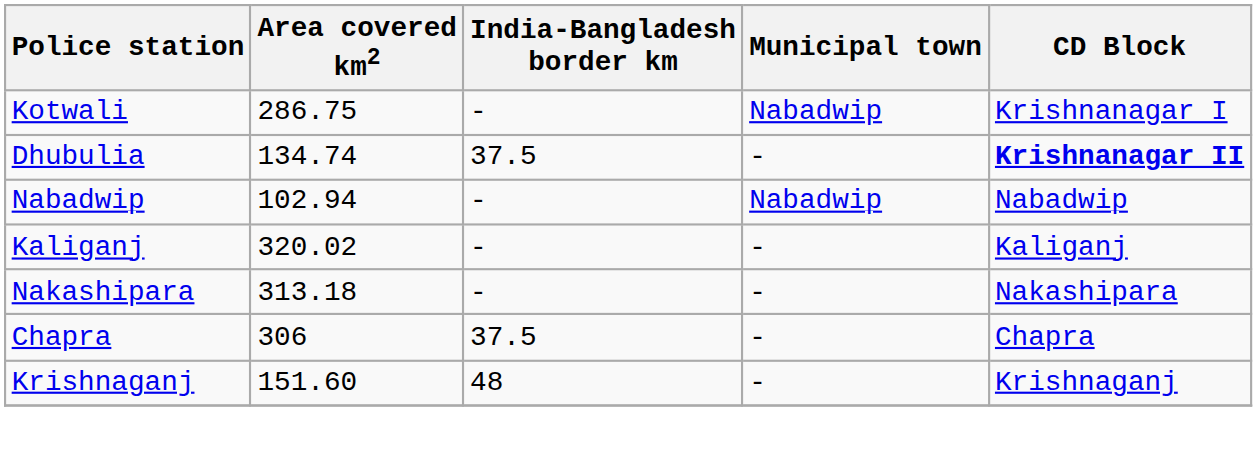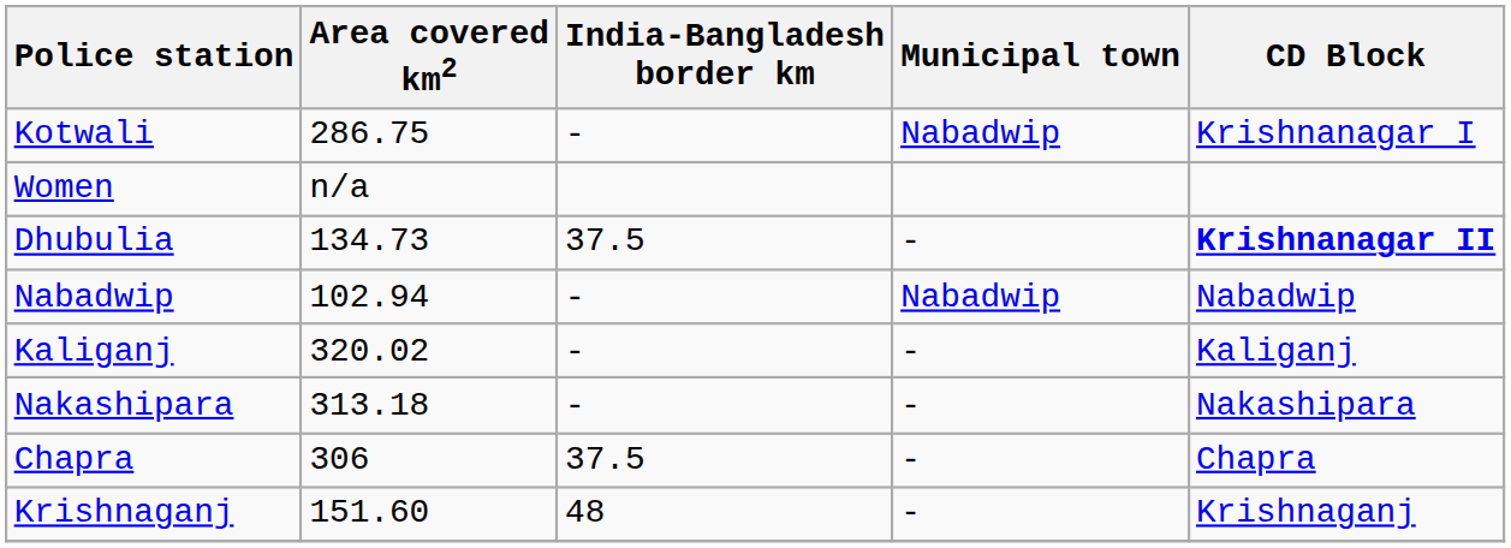+ row: Women | n/a
Dhubulia | Area covered km2: 134.74 -> 134.73
